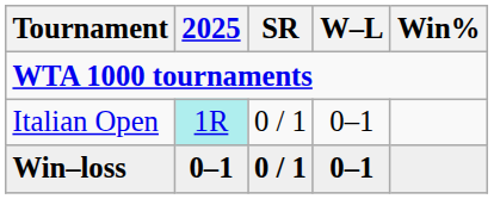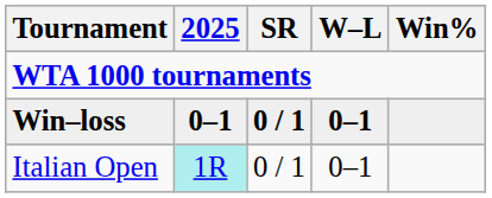rows swapped: Italian Open <-> Win–loss
